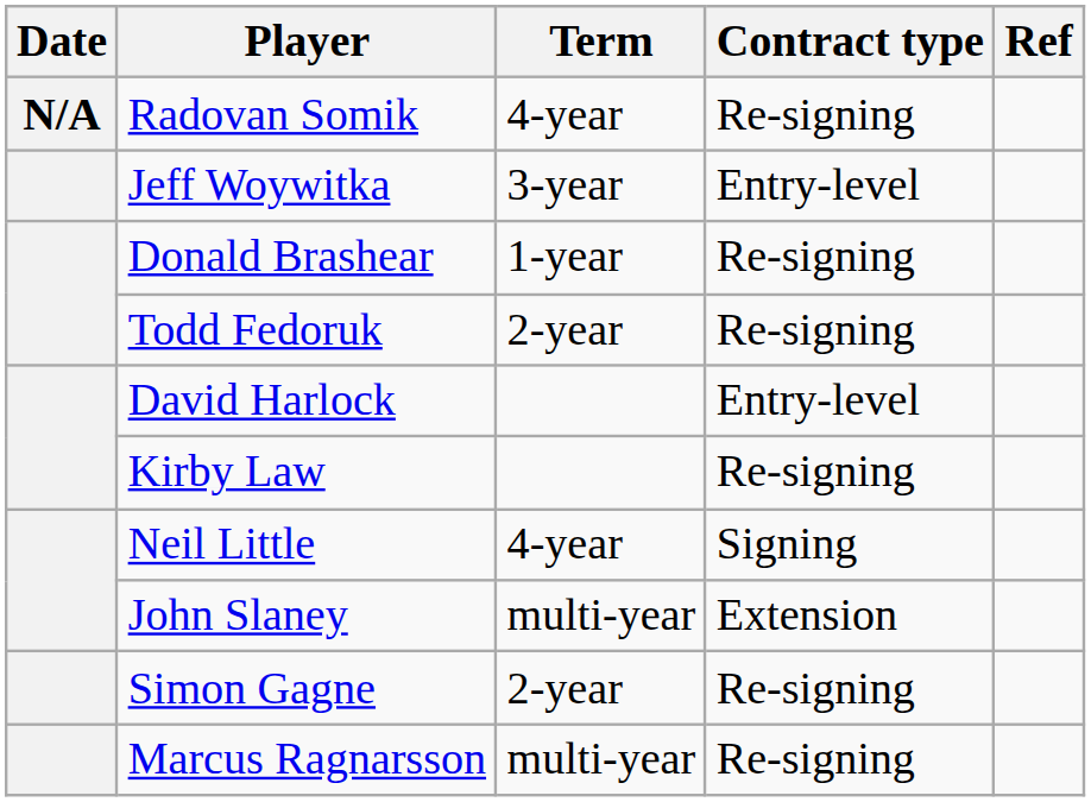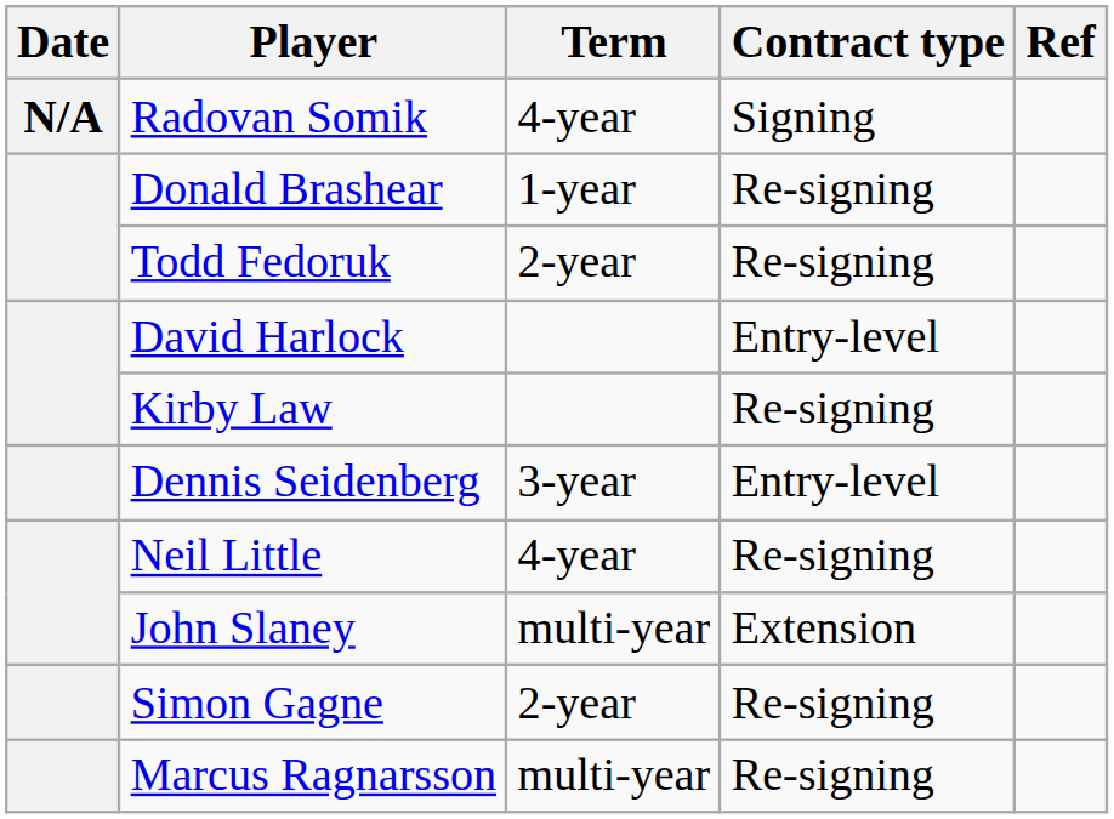Radovan Somik | Contract type: Re-signing -> Signing
- row: Jeff Woywitka | 3-year | Entry-level
+ row: Dennis Seidenberg | 3-year | Entry-level
Neil Little | Contract type: Signing -> Re-signing
